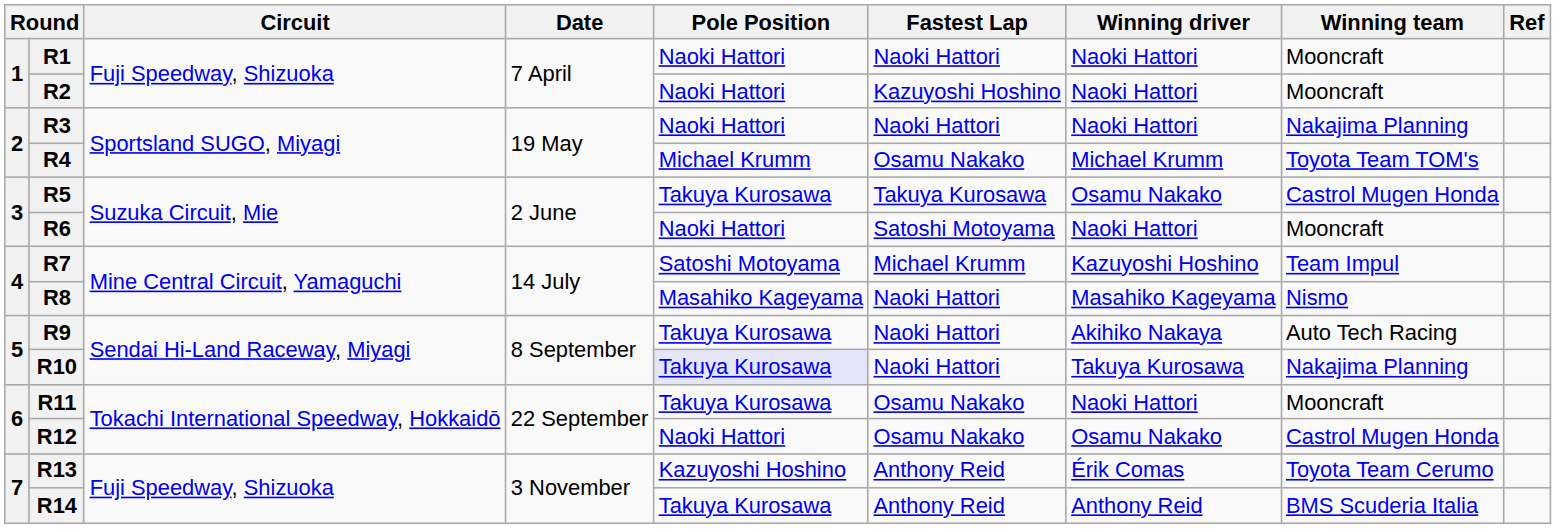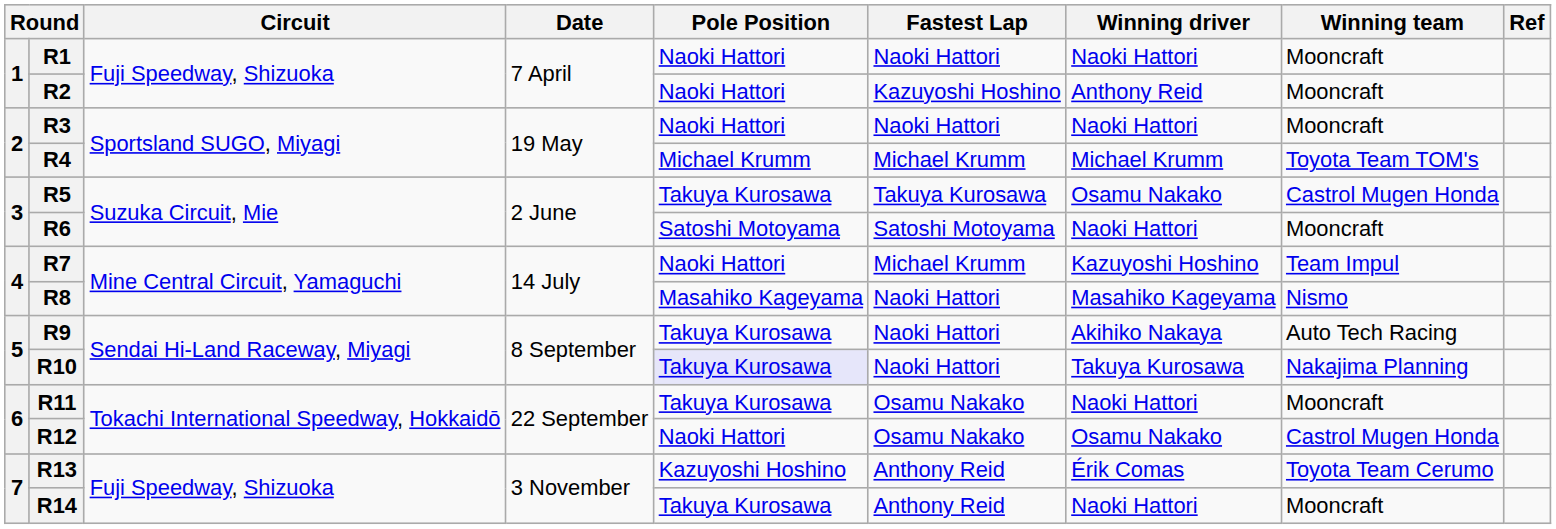R2 | Winning driver: Naoki Hattori -> Anthony Reid
R3 | Winning team: Nakajima Planning -> Mooncraft
R4 | Fastest Lap: Osamu Nakako -> Michael Krumm
R6 | Pole Position: Naoki Hattori -> Satoshi Motoyama
R7 | Pole Position: Satoshi Motoyama -> Naoki Hattori
R14 | Winning driver: Anthony Reid -> Naoki Hattori
R14 | Winning team: BMS Scuderia Italia -> Mooncraft
